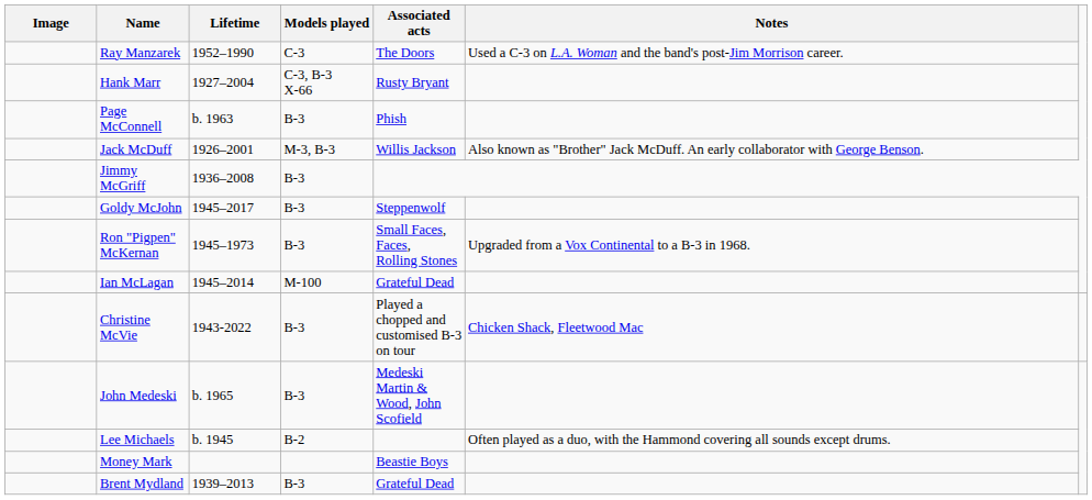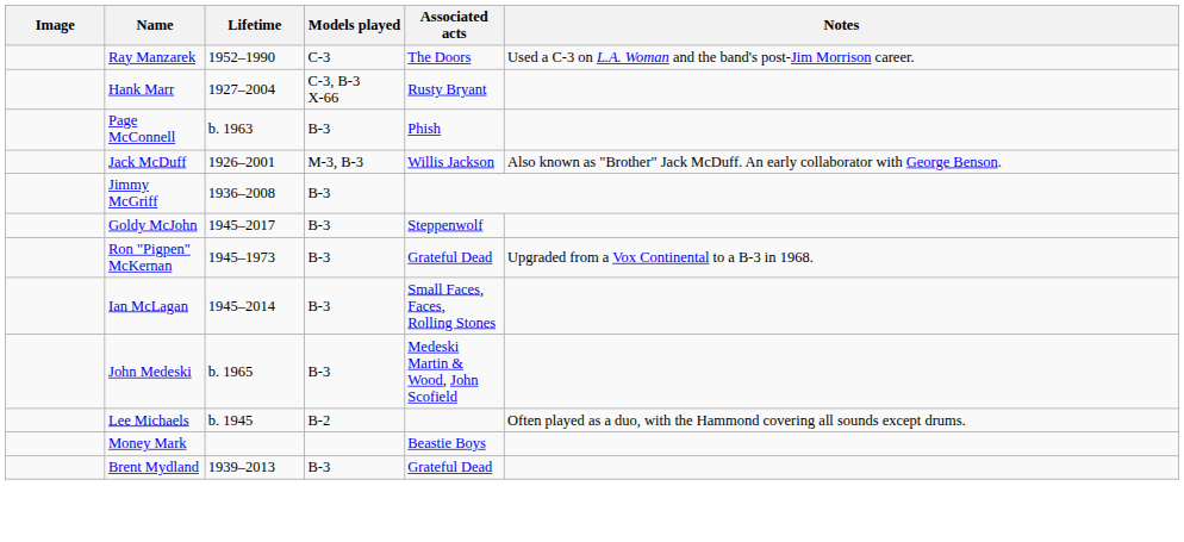Ron "Pigpen" McKernan | Associated acts: Small Faces, Faces, Rolling Stones -> Grateful Dead
Ian McLagan | Models played: M-100 -> B-3
Ian McLagan | Associated acts: Grateful Dead -> Small Faces, Faces, Rolling Stones
- row: Christine McVie | 1943-2022 | B-3 | Played a chopped and customised B-3 on tour | Chicken Shack, Fleetwood Mac
